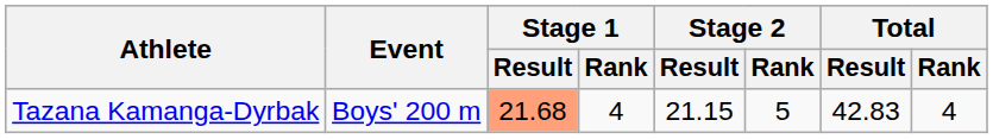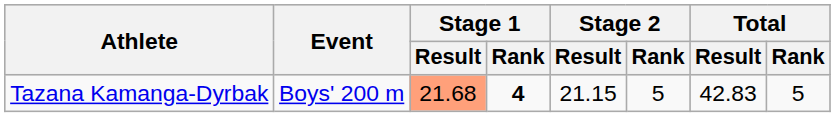Tazana Kamanga-Dyrbak | Stage 1 / Rank: normal -> bold
Tazana Kamanga-Dyrbak | Total / Rank: 4 -> 5
